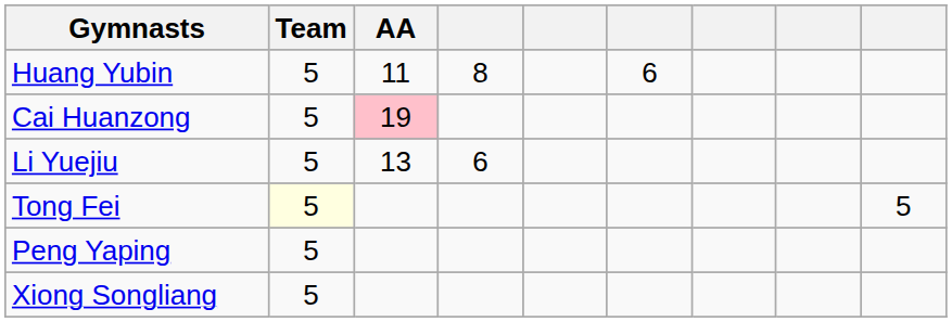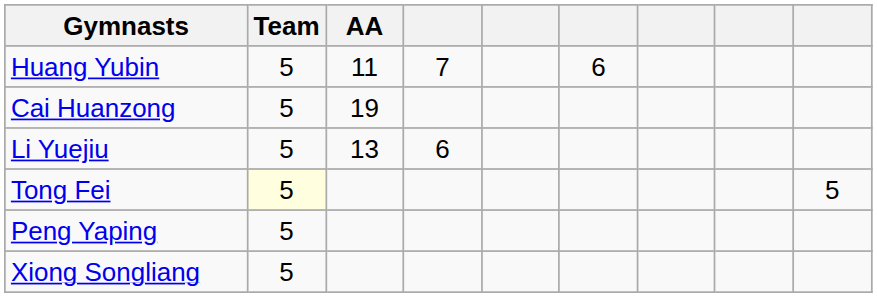Huang Yubin | column 4: 8 -> 7
Cai Huanzong | AA: pink background -> no background
